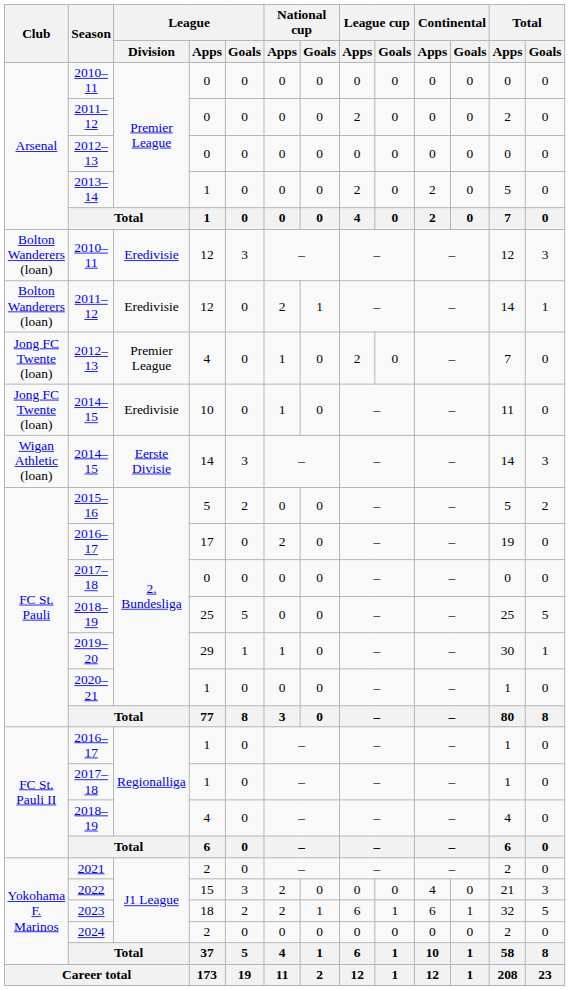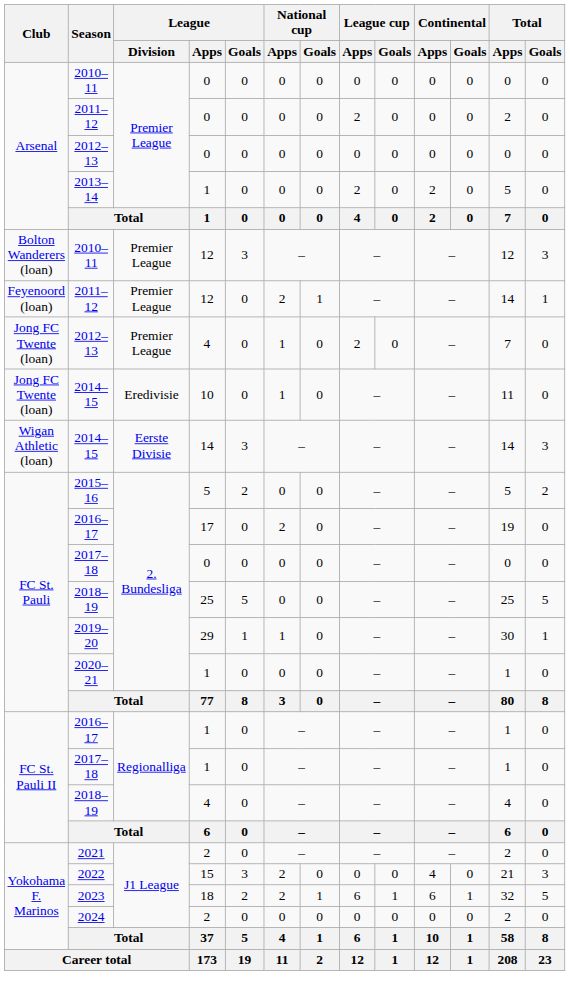2010–11 / 12 | League / Division: Eredivisie -> Premier League
2011–12 / 12 | Club: Bolton Wanderers (loan) -> Feyenoord (loan)
2011–12 / 12 | League / Division: Eredivisie -> Premier League
